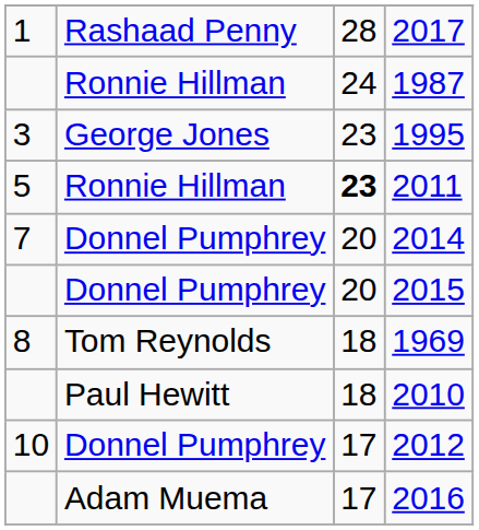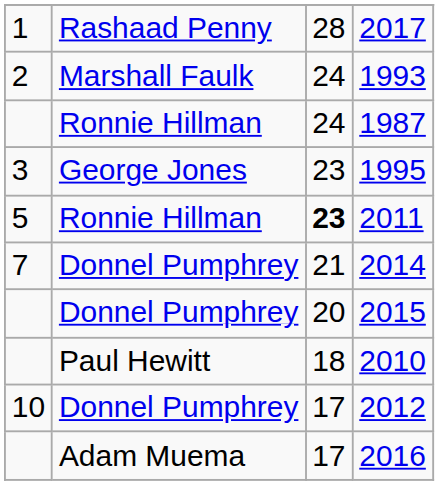+ row: 2 | Marshall Faulk | 24 | 1993
2014 | column 3: 20 -> 21
- row: 8 | Tom Reynolds | 18 | 1969
